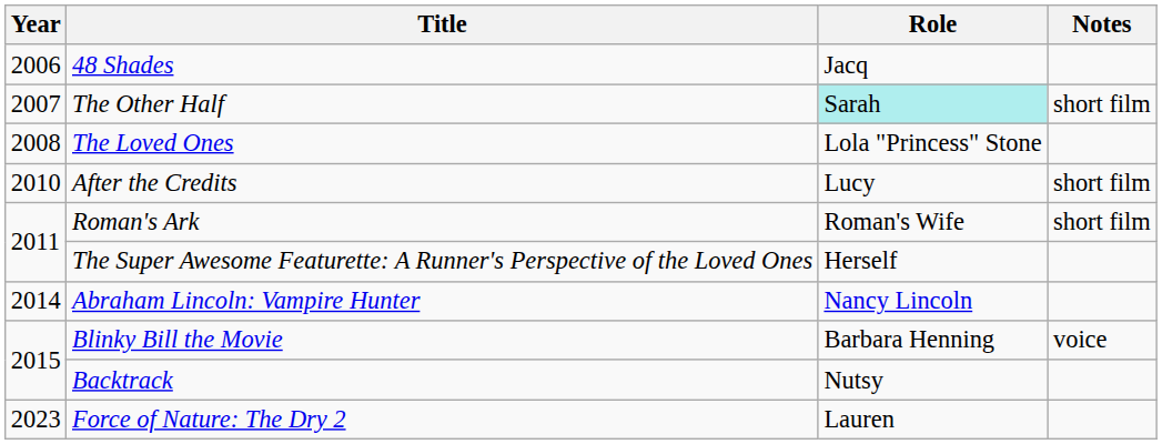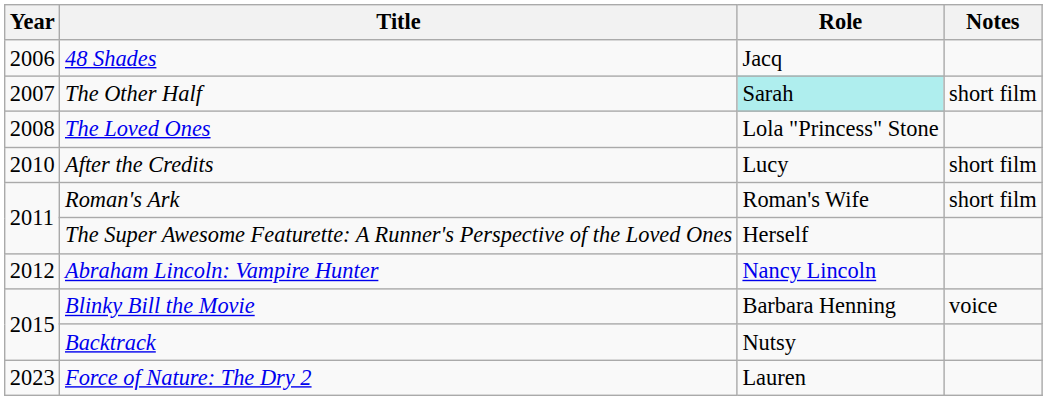Abraham Lincoln: Vampire Hunter | Year: 2014 -> 2012
